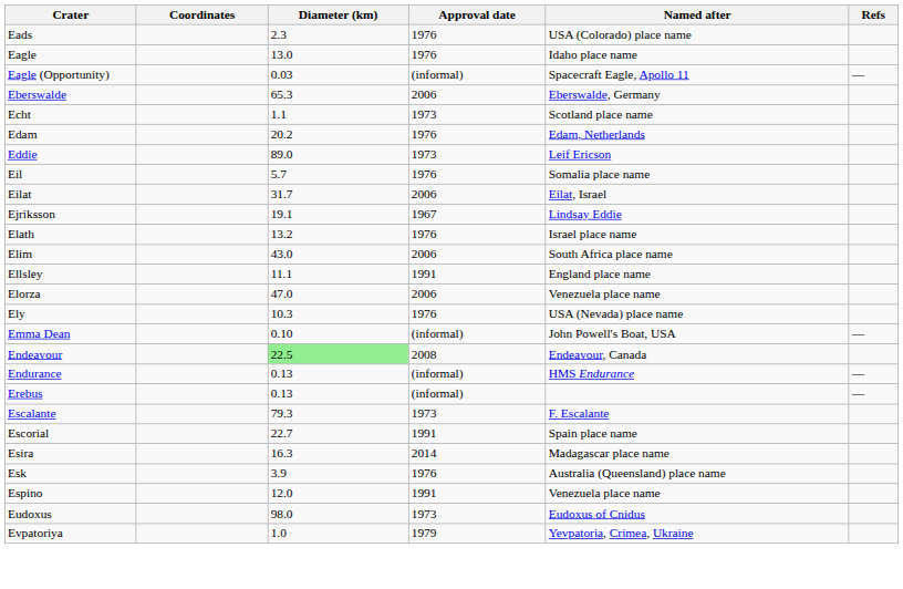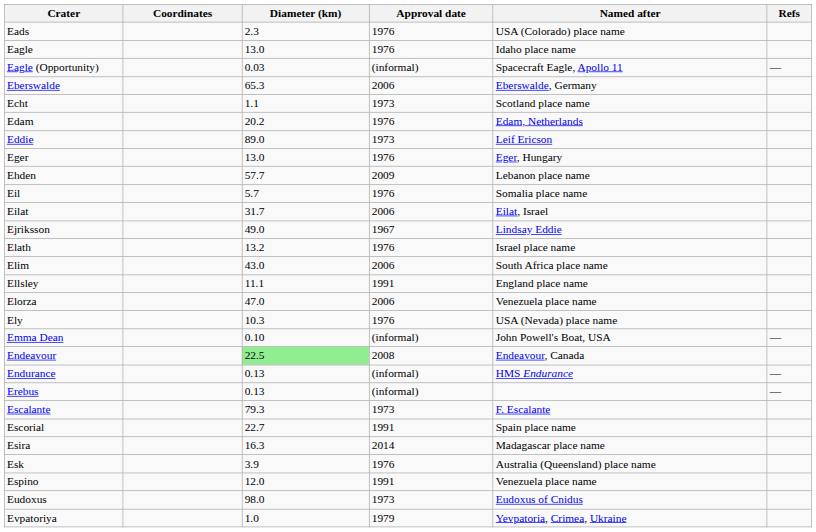+ row: Eger | 13.0 | 1976 | Eger, Hungary
+ row: Ehden | 57.7 | 2009 | Lebanon place name
Ejriksson | Diameter (km): 19.1 -> 49.0
